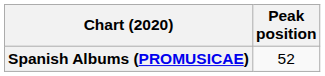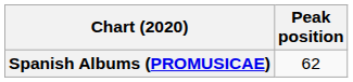Spanish Albums (PROMUSICAE) | Peak position: 52 -> 62
